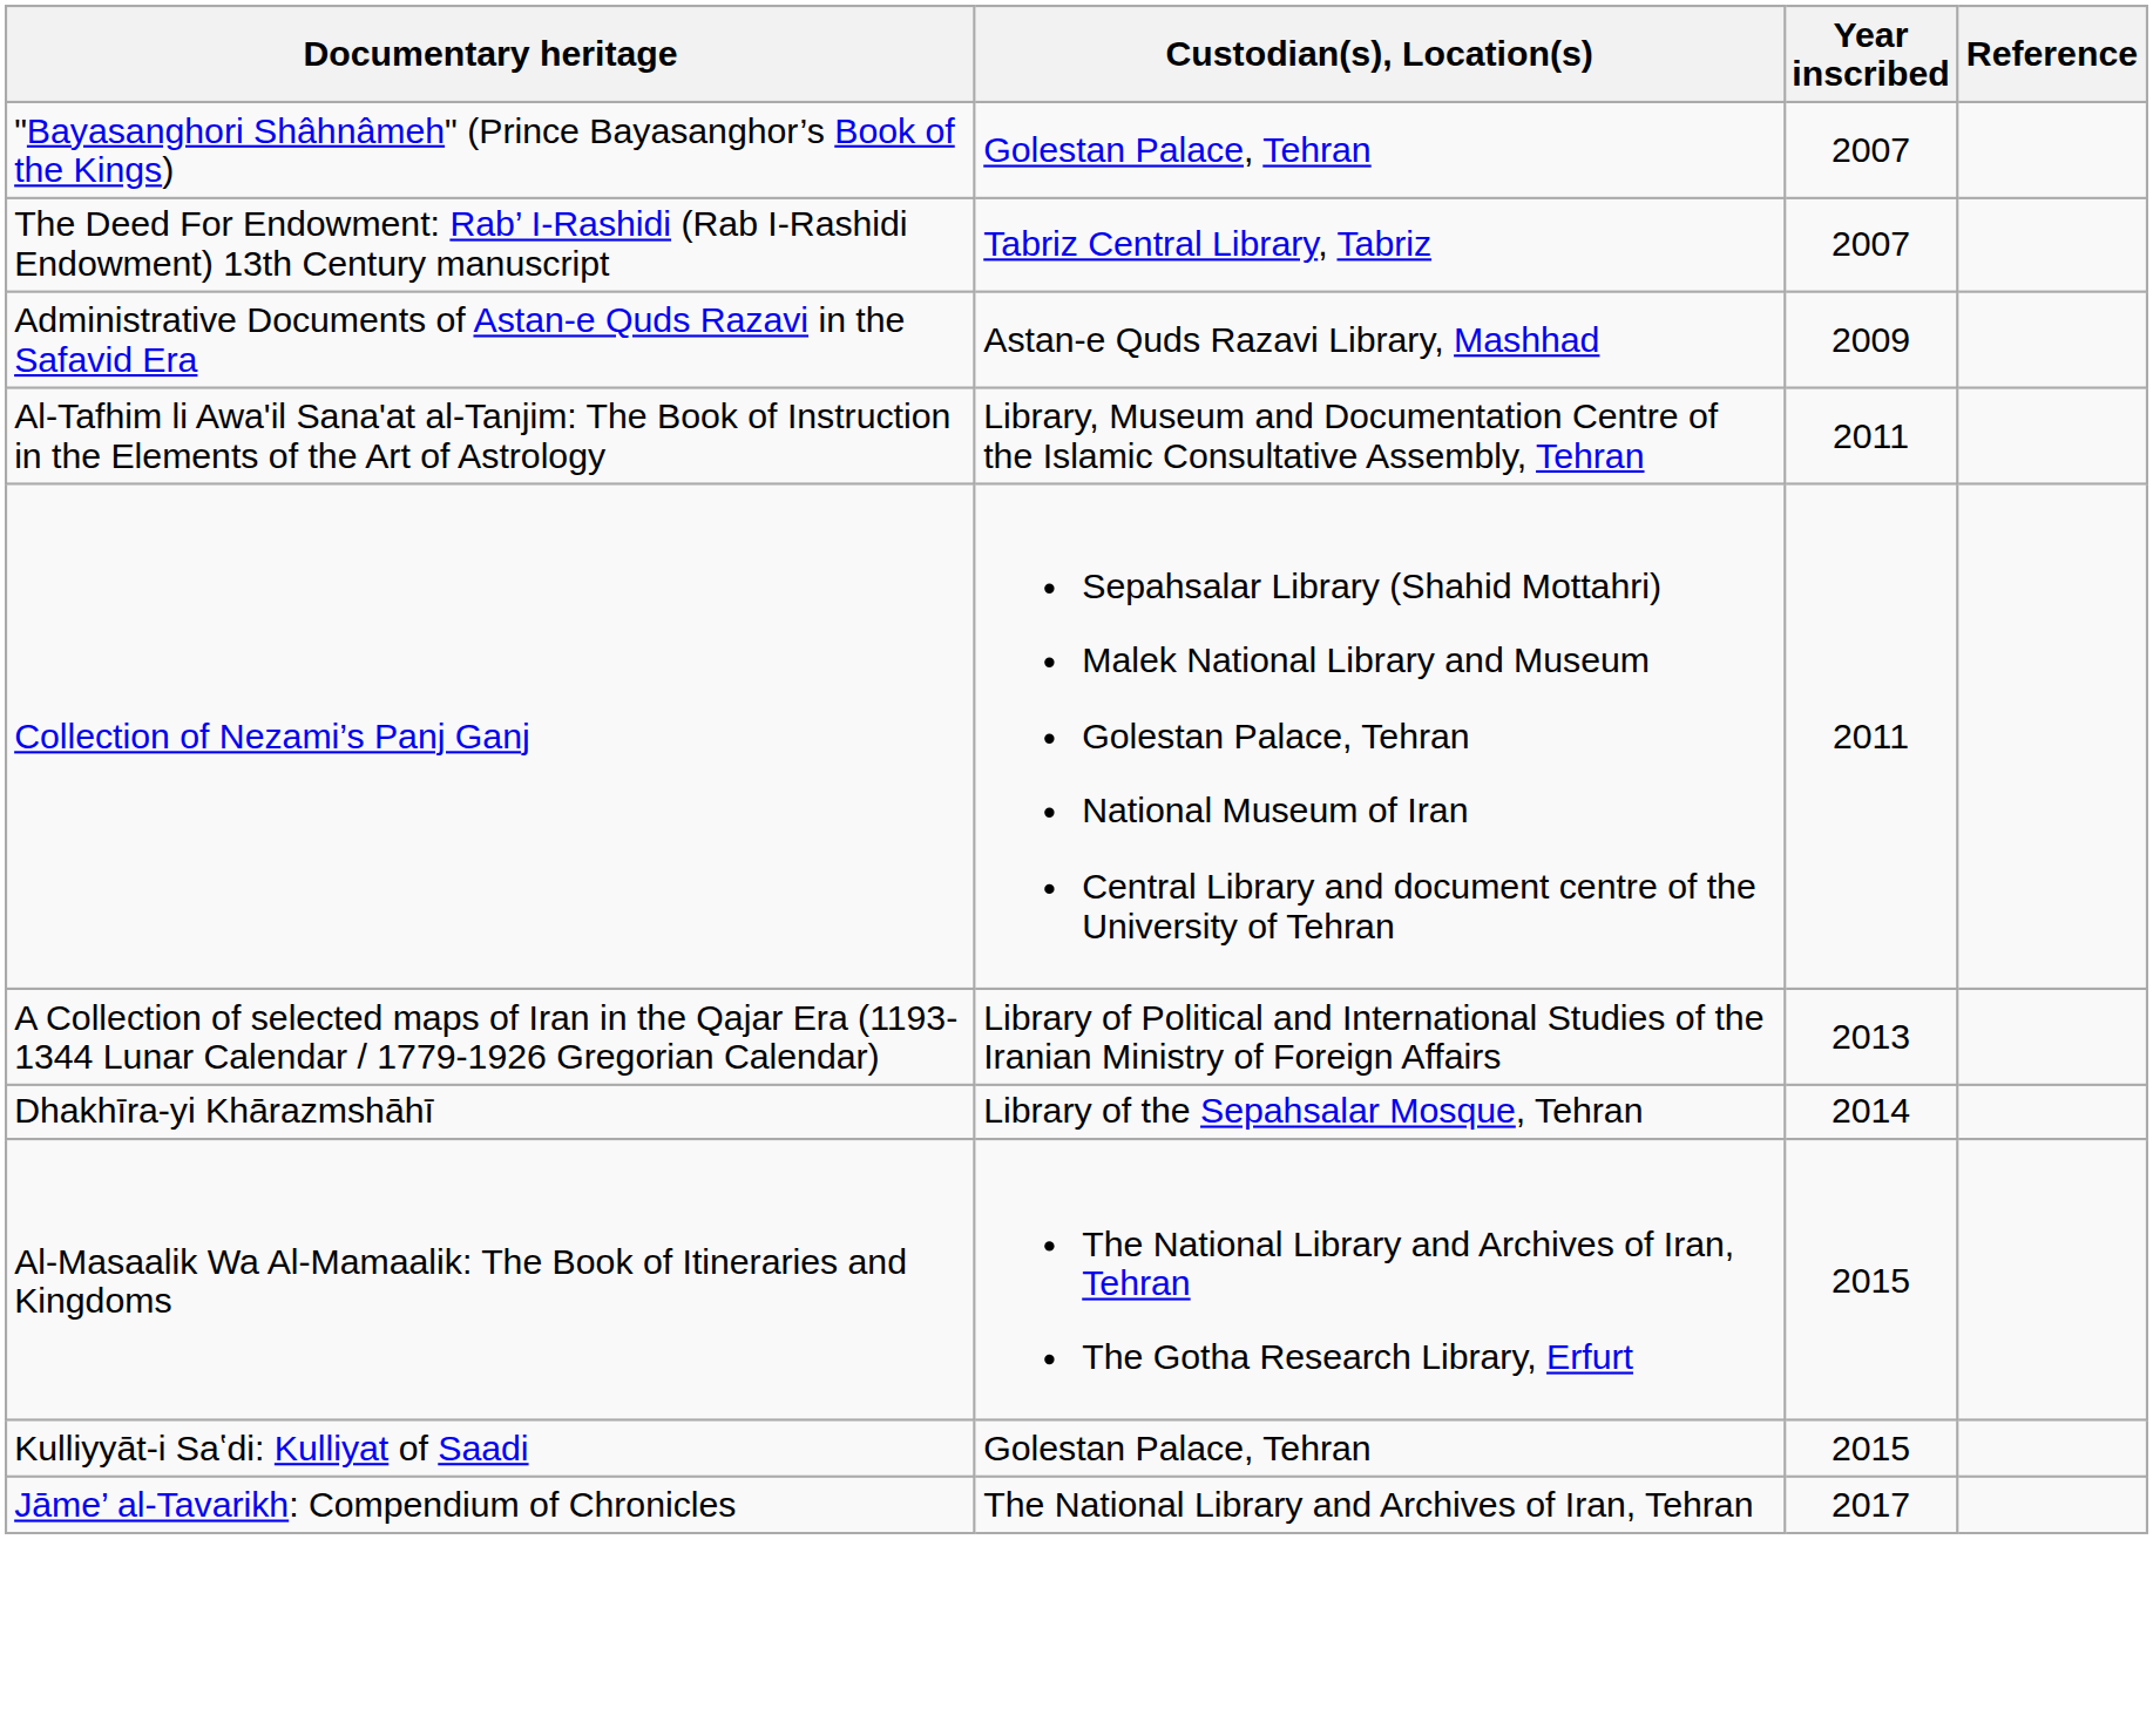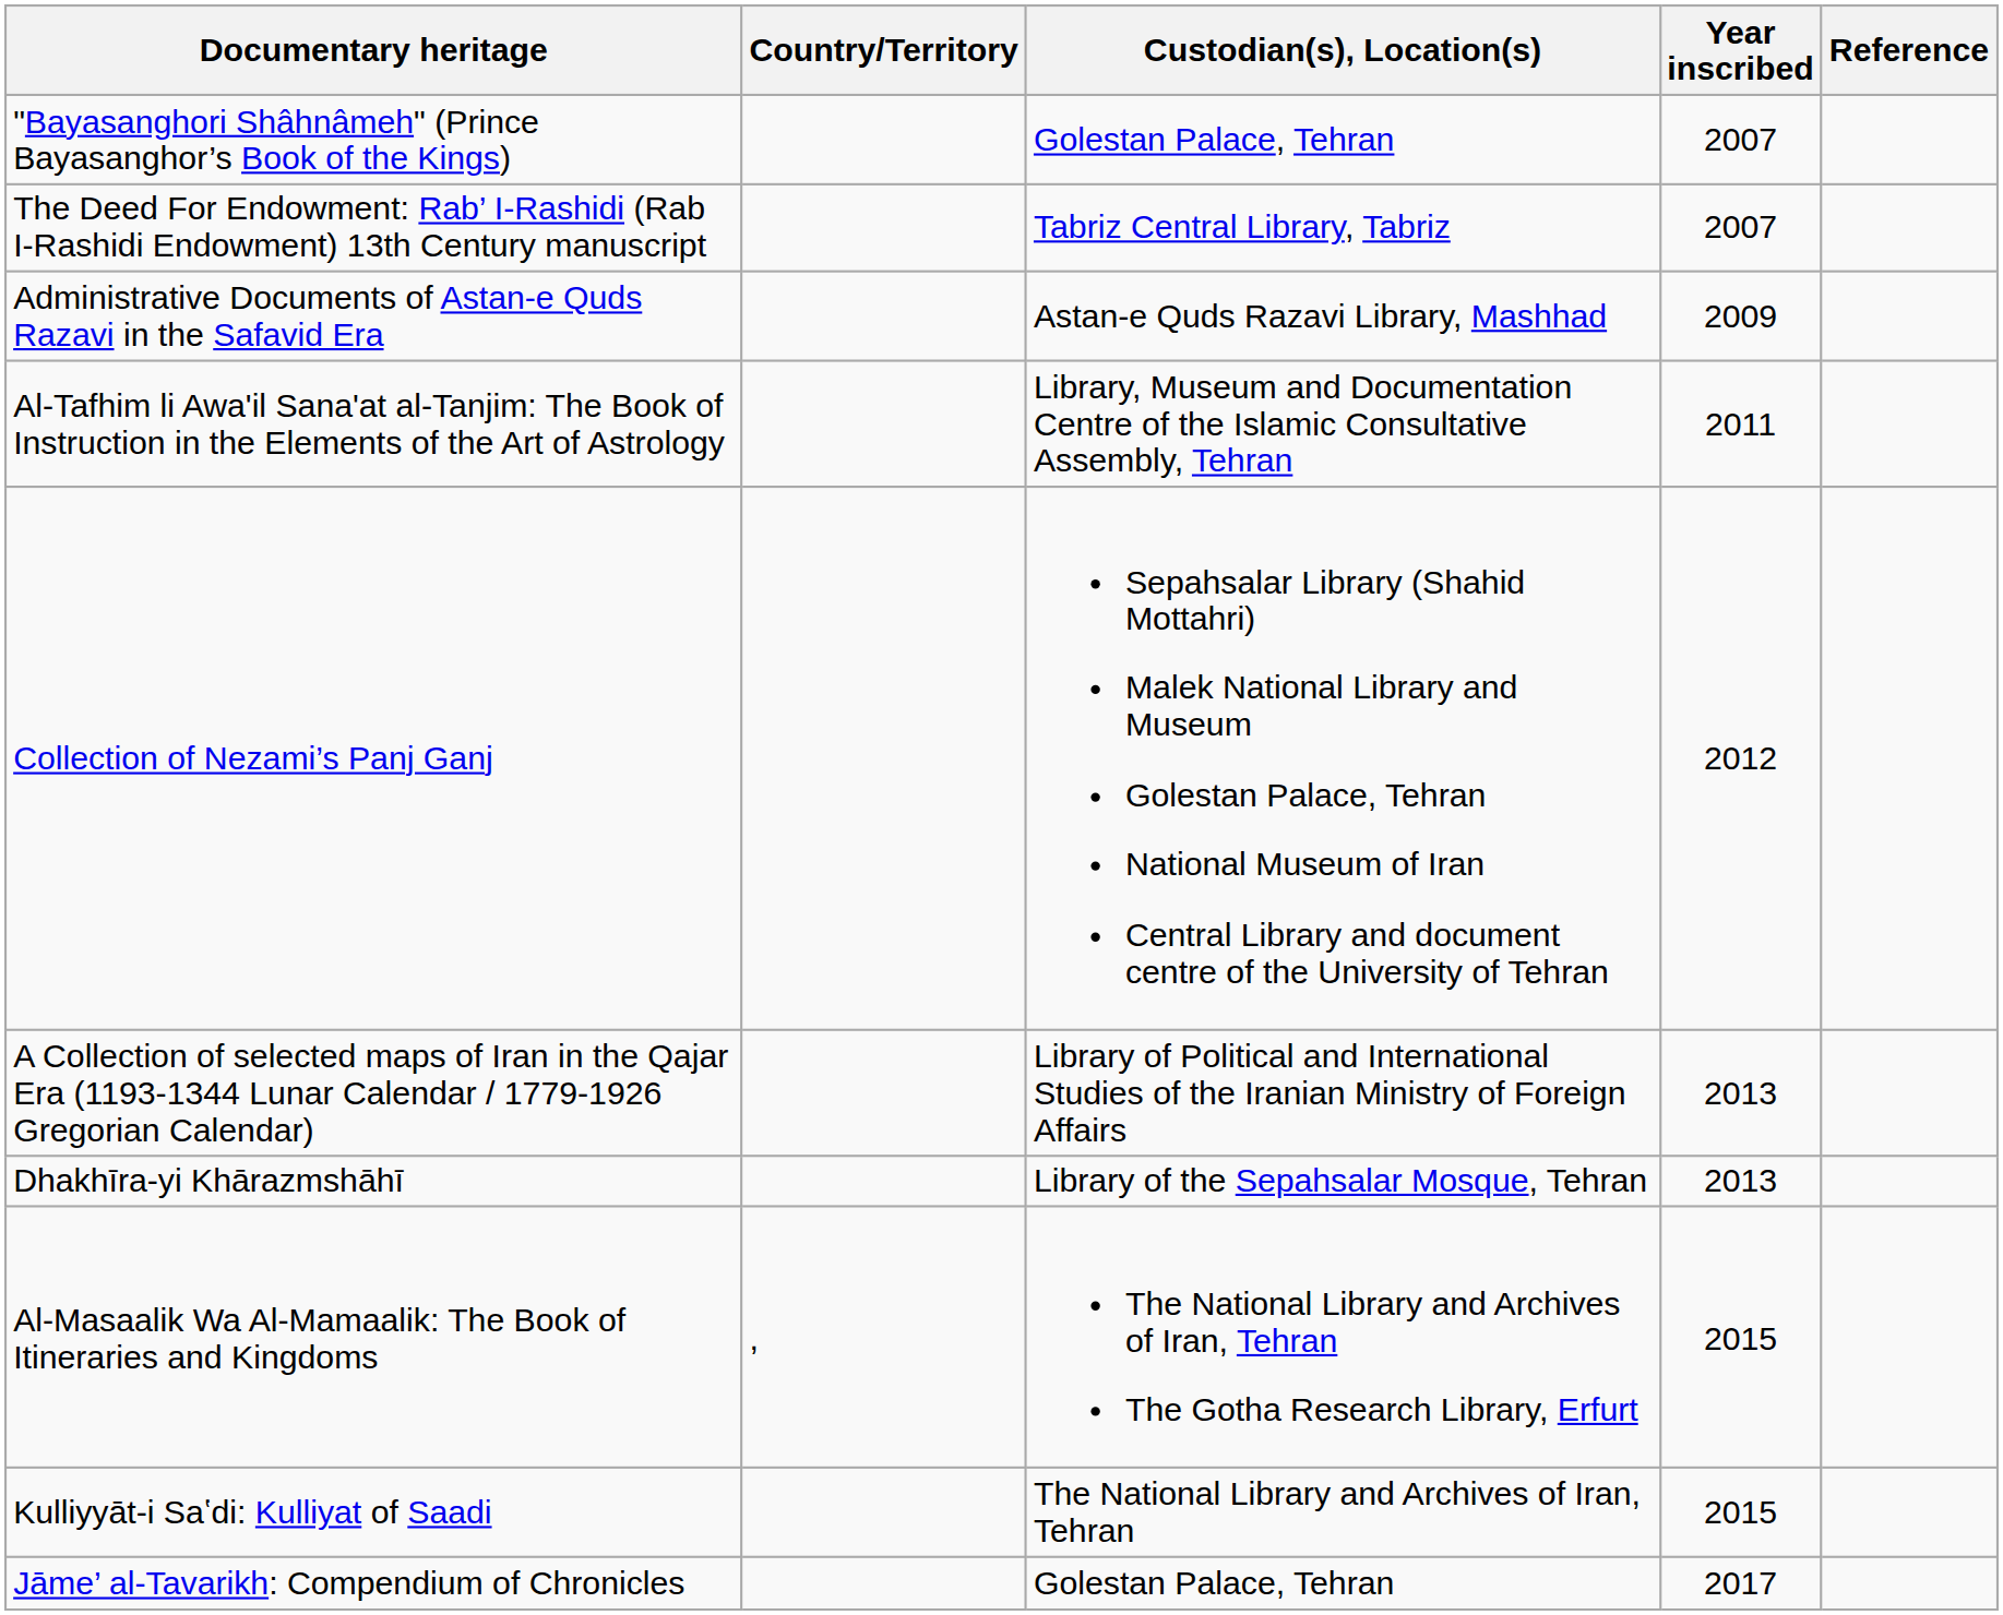+ column: Country/Territory | ,
Collection of Nezami’s Panj Ganj | Year inscribed: 2011 -> 2012
Dhakhīra-yi Khārazmshāhī | Year inscribed: 2014 -> 2013
Kulliyyāt-i Saʽdi: Kulliyat of Saadi | Custodian(s), Location(s): Golestan Palace, Tehran -> The National Library and Archives of Iran, Tehran
Jāme’ al-Tavarikh: Compendium of Chronicles | Custodian(s), Location(s): The National Library and Archives of Iran, Tehran -> Golestan Palace, Tehran
